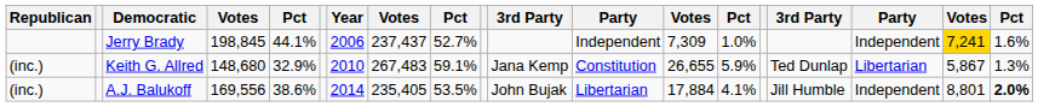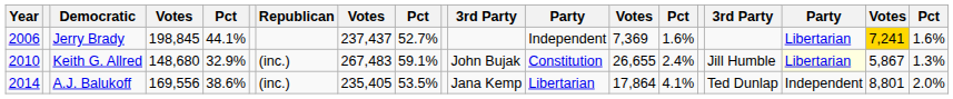columns swapped: Year <-> Republican
Jerry Brady | column 13: 7,309 -> 7,369
Jerry Brady | column 14: 1.0% -> 1.6%
Jerry Brady | column 17: Independent -> Libertarian
Keith G. Allred | column 11: Jana Kemp -> John Bujak
Keith G. Allred | column 14: 5.9% -> 2.4%
Keith G. Allred | column 16: Ted Dunlap -> Jill Humble
Keith G. Allred | column 17: no background -> lightyellow background
A.J. Balukoff | column 11: John Bujak -> Jana Kemp
A.J. Balukoff | column 13: 17,884 -> 17,864
A.J. Balukoff | column 16: Jill Humble -> Ted Dunlap
A.J. Balukoff | column 19: bold -> normal
